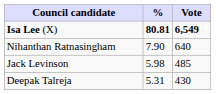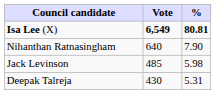columns swapped: Vote <-> %
